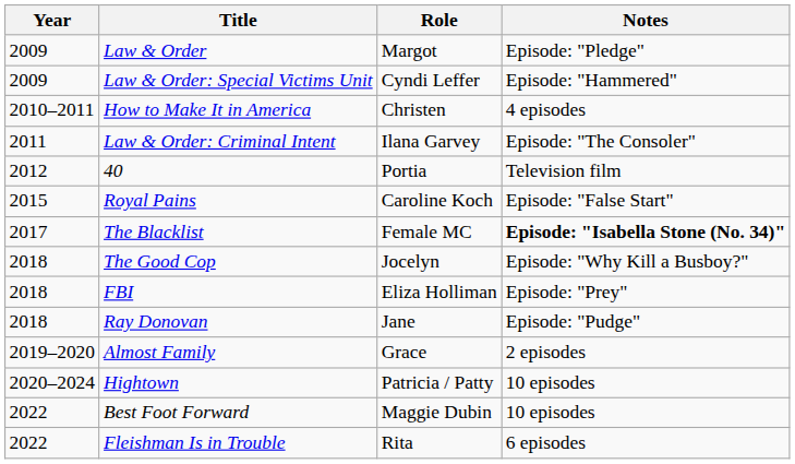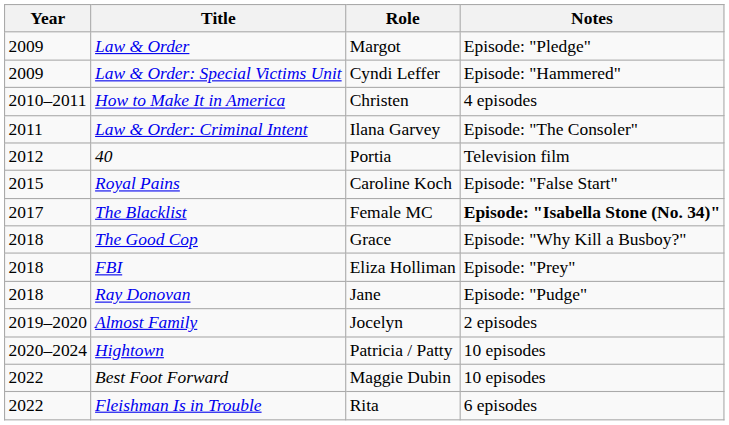The Good Cop | Role: Jocelyn -> Grace
Almost Family | Role: Grace -> Jocelyn
